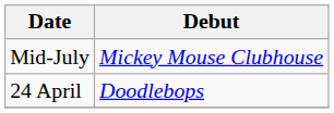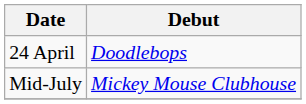rows swapped: 24 April <-> Mid-July
